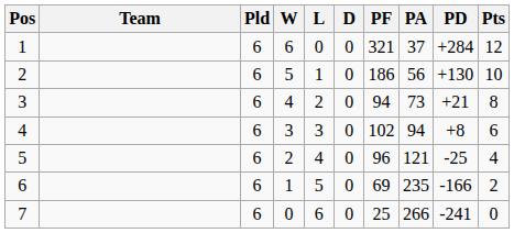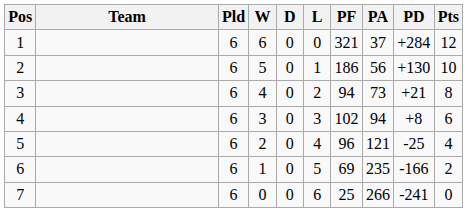columns swapped: D <-> L
